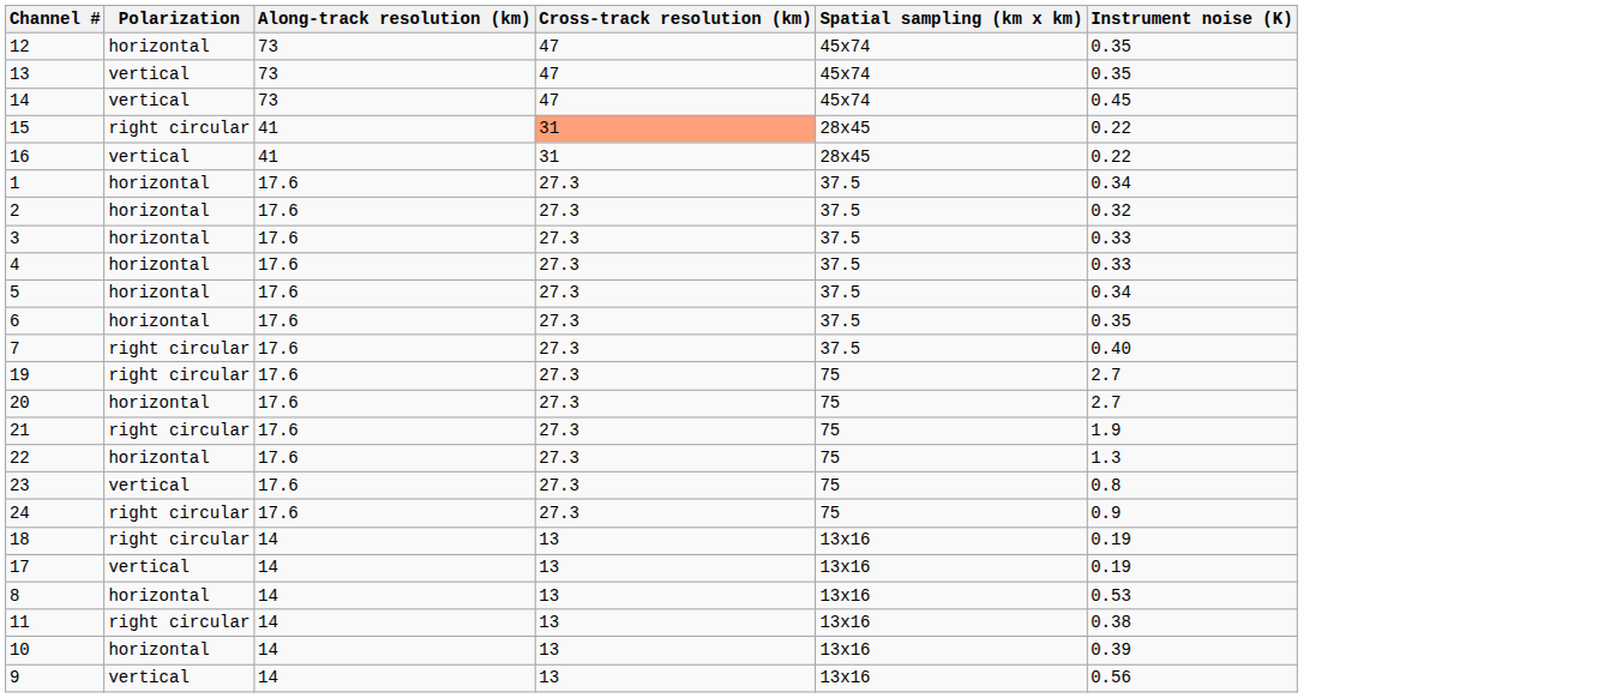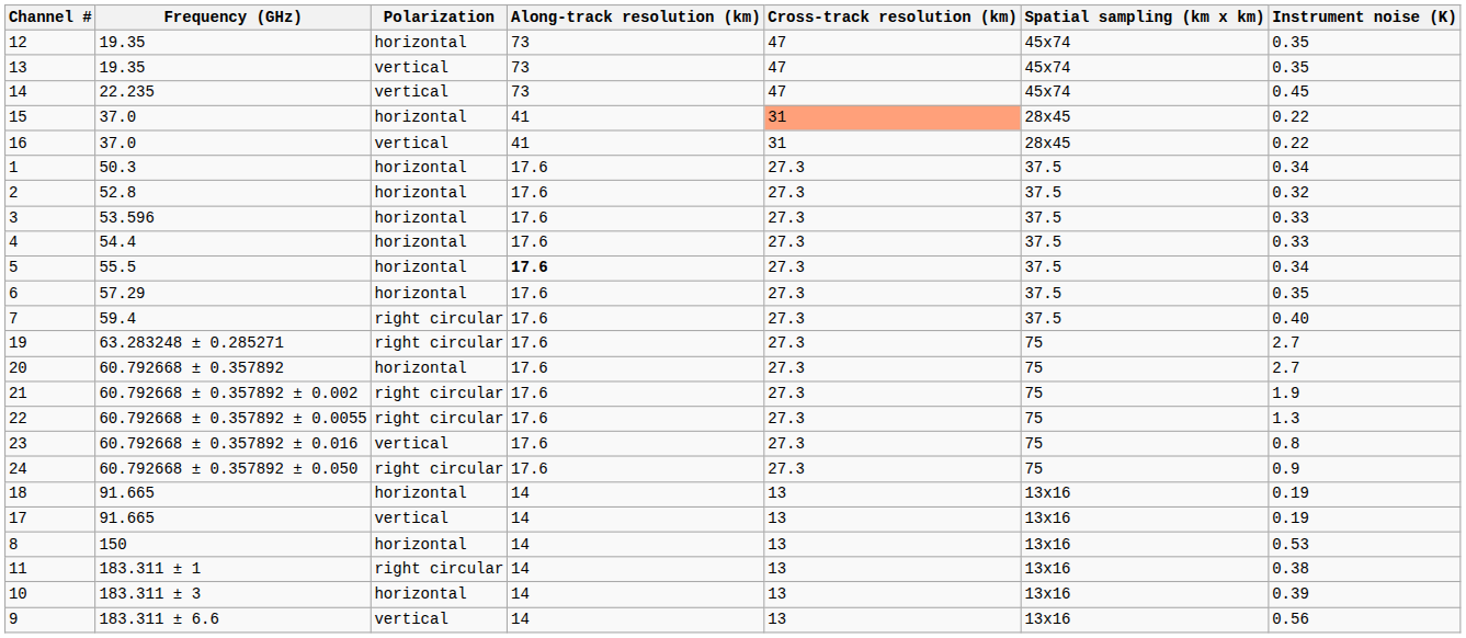+ column: Frequency (GHz) | 19.35 | 19.35 | 22.235 | 37.0 | 37.0 | 50.3 | 52.8 | 53.596 | 54.4 | 55.5 | 57.29 | 59.4 | 63.283248 ± 0.285271 | 60.792668 ± 0.357892 | 60.792668 ± 0.357892 ± 0.002 | 60.792668 ± 0.357892 ± 0.0055 | 60.792668 ± 0.357892 ± 0.016 | 60.792668 ± 0.357892 ± 0.050 | 91.665 | 91.665 | 150 | 183.311 ± 1 | 183.311 ± 3 | 183.311 ± 6.6
15 | Polarization: right circular -> horizontal
5 | Along-track resolution (km): normal -> bold
22 | Polarization: horizontal -> right circular
18 | Polarization: right circular -> horizontal
